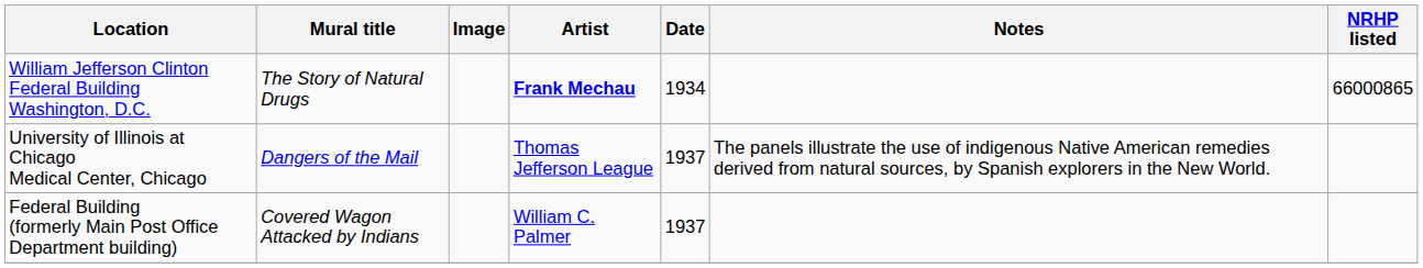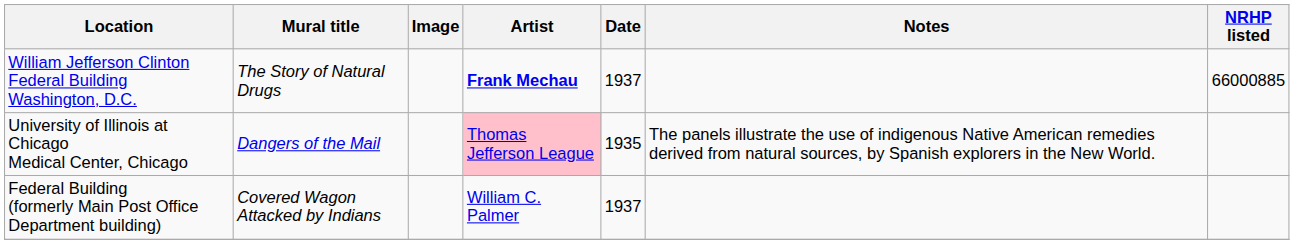William Jefferson Clinton Federal Building Washington, D.C. | Date: 1934 -> 1937
William Jefferson Clinton Federal Building Washington, D.C. | NRHP listed: 66000865 -> 66000885
University of Illinois at Chicago Medical Center, Chicago | Artist: no background -> pink background
University of Illinois at Chicago Medical Center, Chicago | Date: 1937 -> 1935
